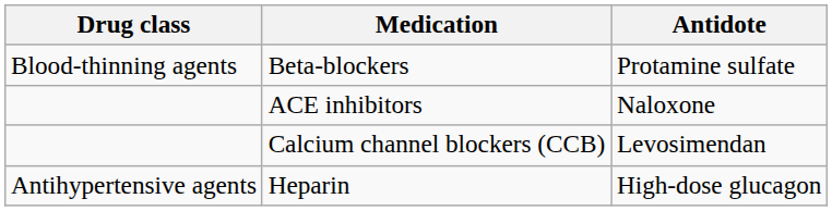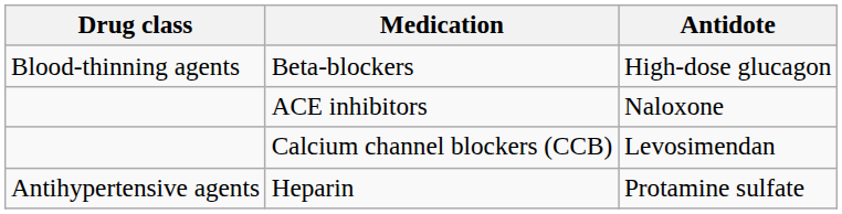Beta-blockers | Antidote: Protamine sulfate -> High-dose glucagon
Heparin | Antidote: High-dose glucagon -> Protamine sulfate
